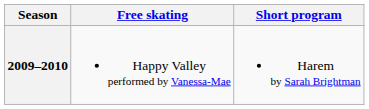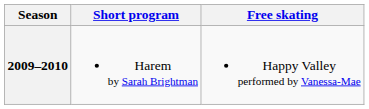columns swapped: Short program <-> Free skating
